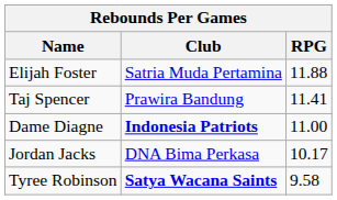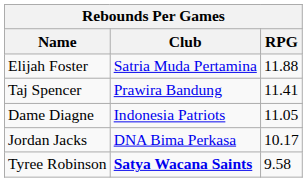Dame Diagne | Club: bold -> normal
Dame Diagne | RPG: 11.00 -> 11.05
